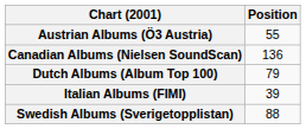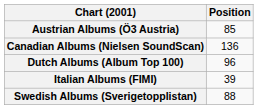Austrian Albums (Ö3 Austria) | Position: 55 -> 85
Dutch Albums (Album Top 100) | Position: 79 -> 96
